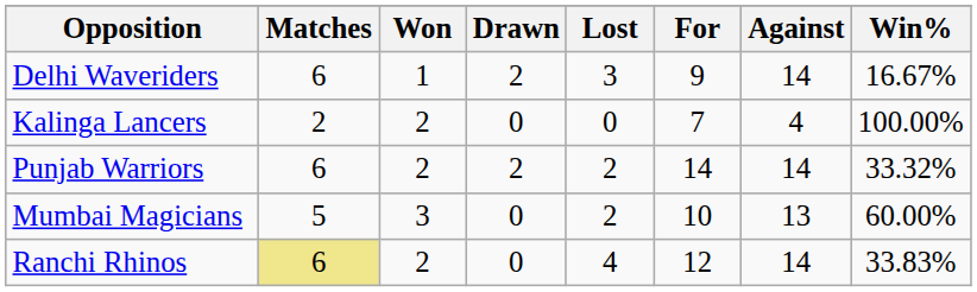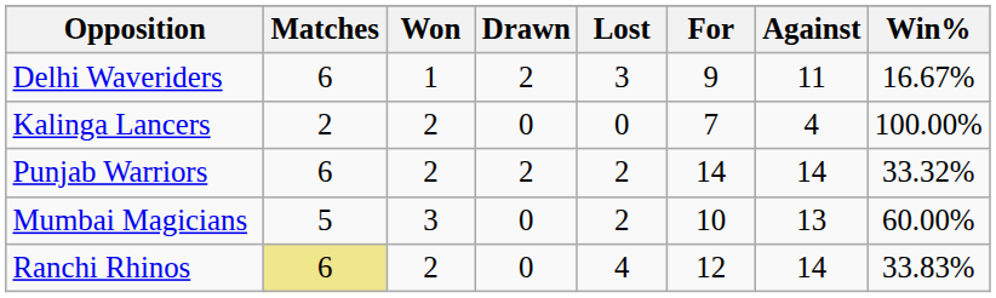Delhi Waveriders | Against: 14 -> 11
